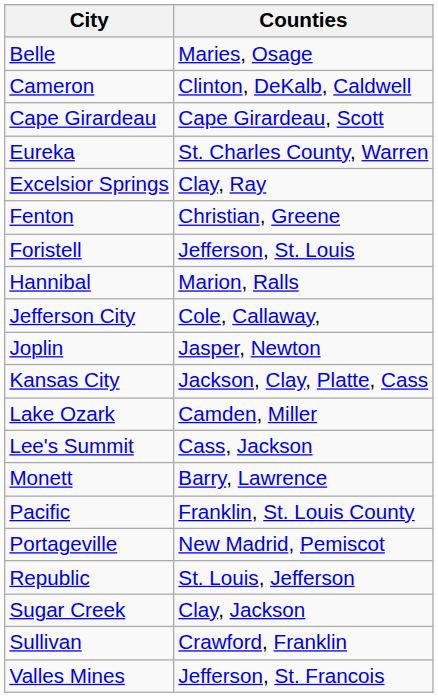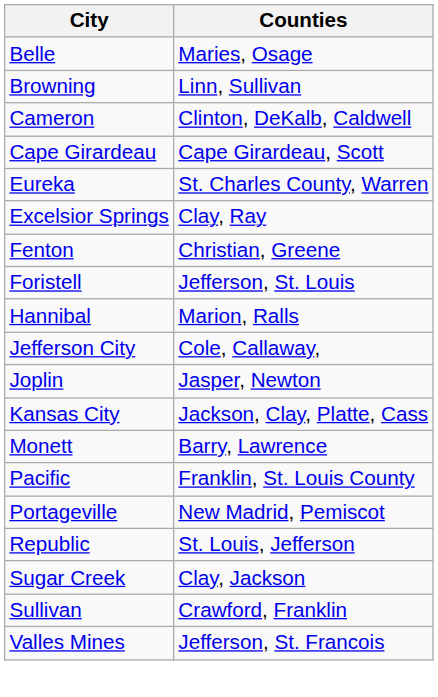+ row: Browning | Linn, Sullivan
- row: Lake Ozark | Camden, Miller
- row: Lee's Summit | Cass, Jackson
